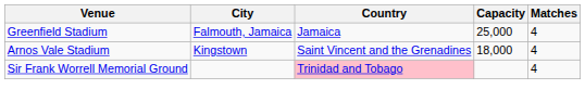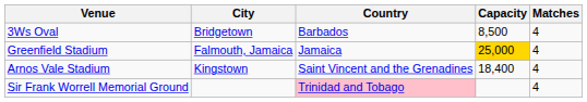+ row: 3Ws Oval | Bridgetown | Barbados | 8,500 | 4
Greenfield Stadium | Capacity: no background -> gold background
Arnos Vale Stadium | Capacity: 18,000 -> 18,400
